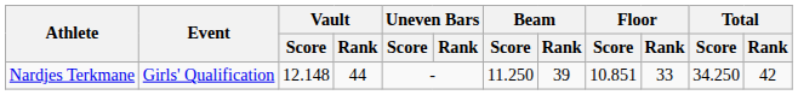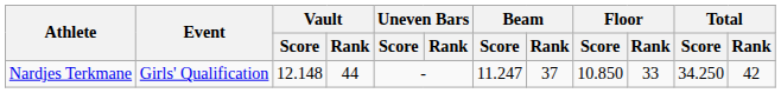Nardjes Terkmane | Beam / Score: 11.250 -> 11.247
Nardjes Terkmane | Beam / Rank: 39 -> 37
Nardjes Terkmane | Floor / Score: 10.851 -> 10.850
